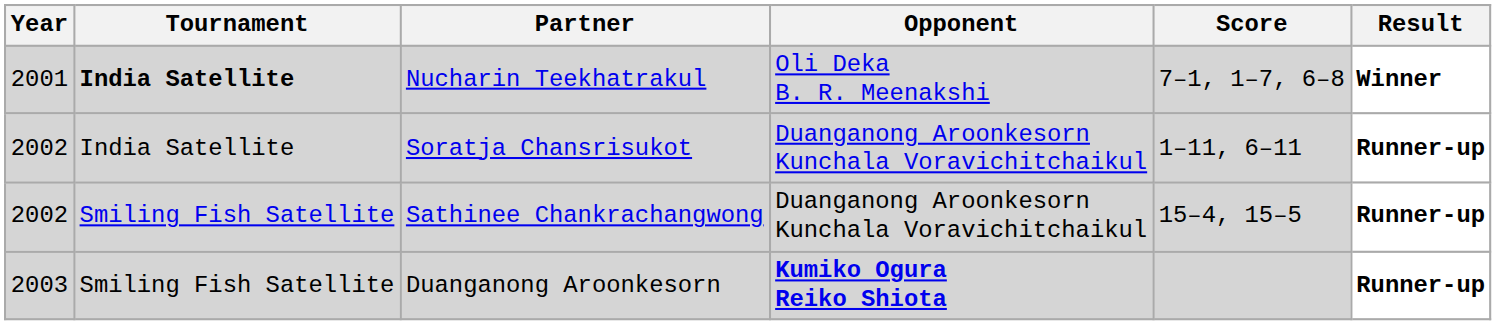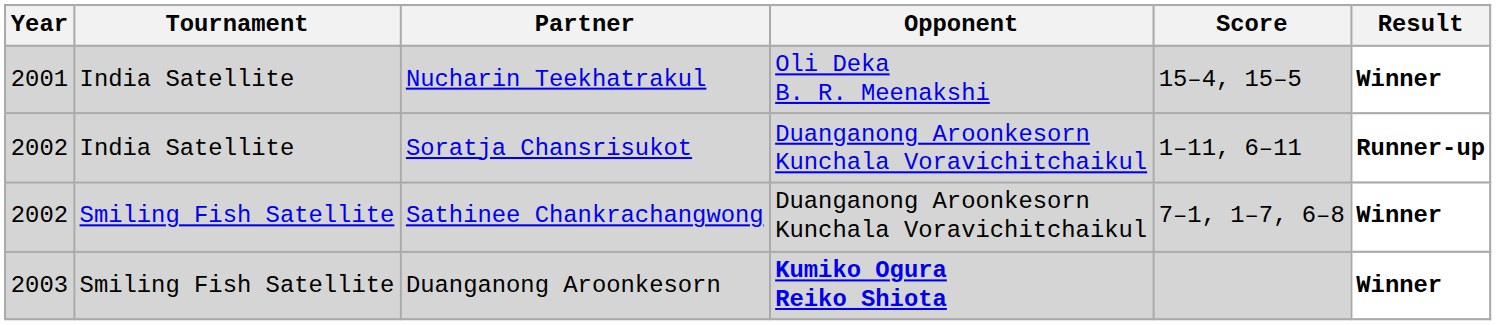Nucharin Teekhatrakul | Tournament: bold -> normal
Nucharin Teekhatrakul | Score: 7–1, 1–7, 6–8 -> 15–4, 15–5
Sathinee Chankrachangwong | Score: 15–4, 15–5 -> 7–1, 1–7, 6–8
Sathinee Chankrachangwong | Result: Runner-up -> Winner
Duanganong Aroonkesorn | Result: Runner-up -> Winner
